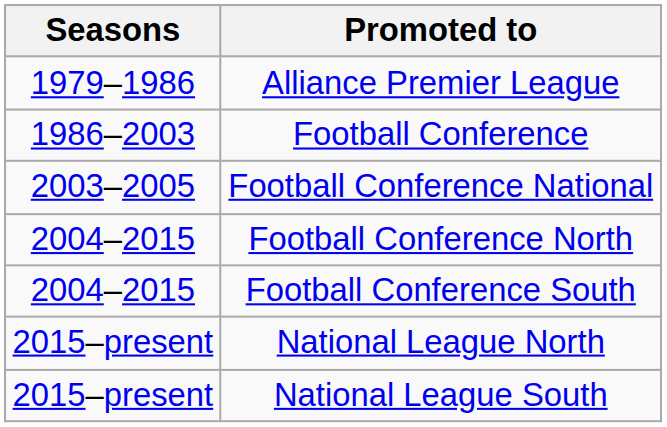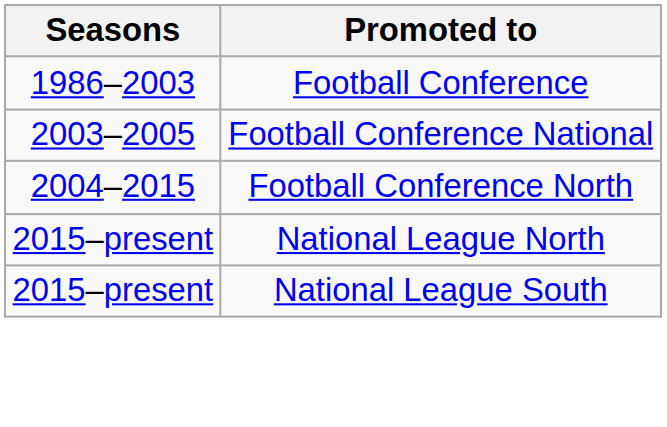- row: 1979–1986 | Alliance Premier League
- row: 2004–2015 | Football Conference South
